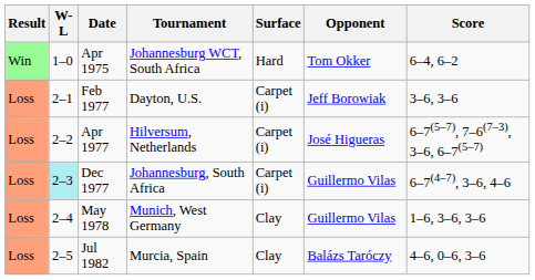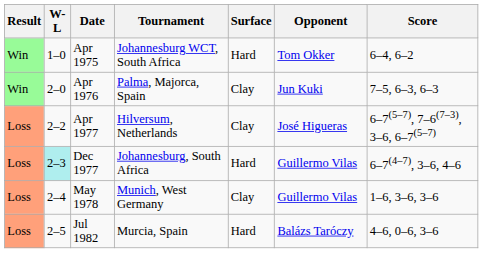+ row: Win | 2–0 | Apr 1976 | Palma, Majorca, Spain | Clay | Jun Kuki | 7–5, 6–3, 6–3
- row: Loss | 2–1 | Feb 1977 | Dayton, U.S. | Carpet (i) | Jeff Borowiak | 3–6, 3–6
Apr 1977 | Surface: Carpet (i) -> Clay
Dec 1977 | Surface: Carpet (i) -> Hard
Jul 1982 | Surface: Clay -> Hard
